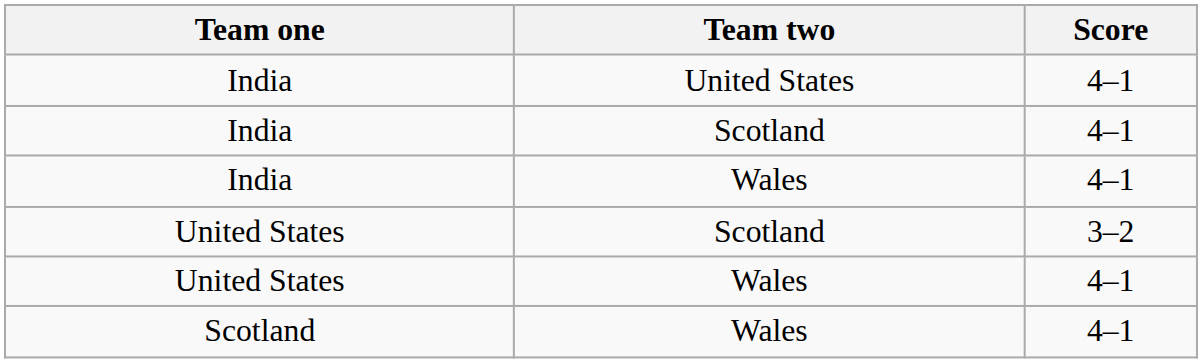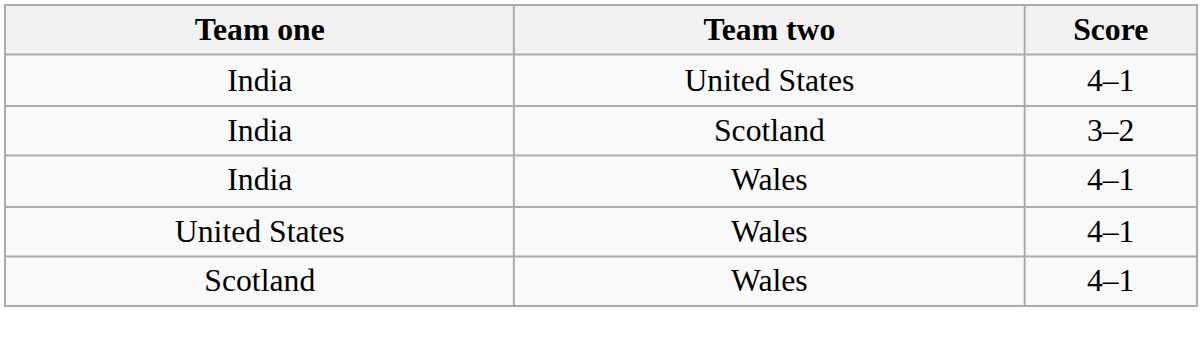India / Scotland | Score: 4–1 -> 3–2
- row: United States | Scotland | 3–2
